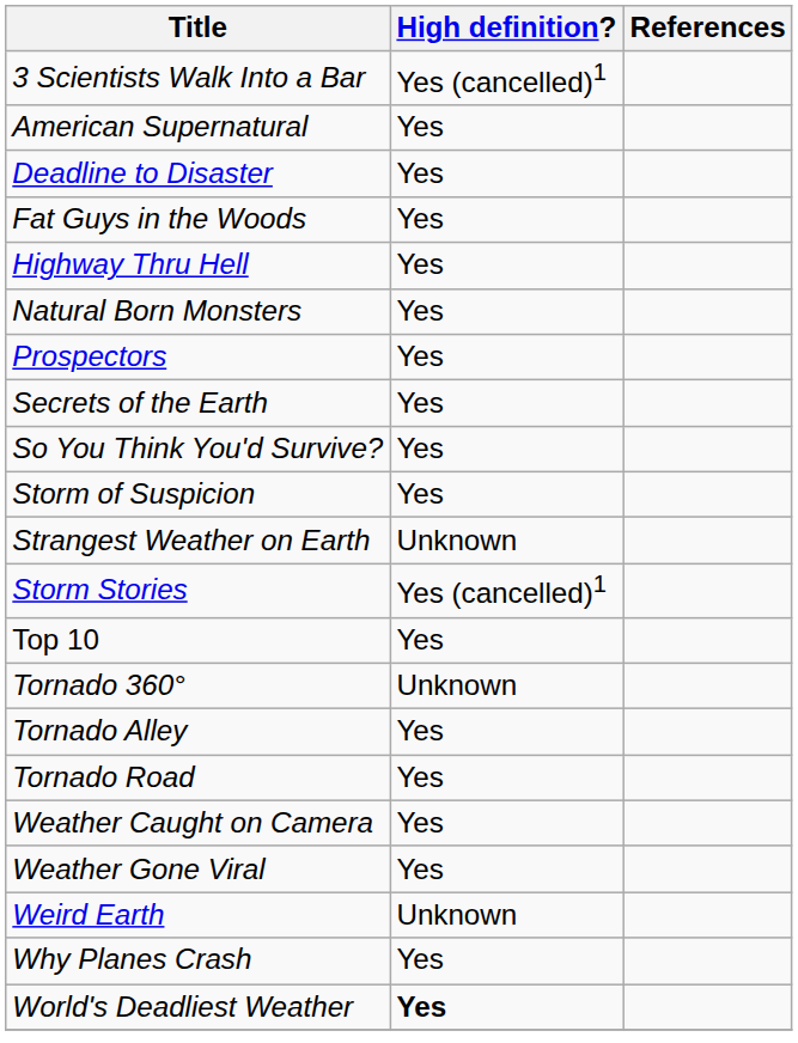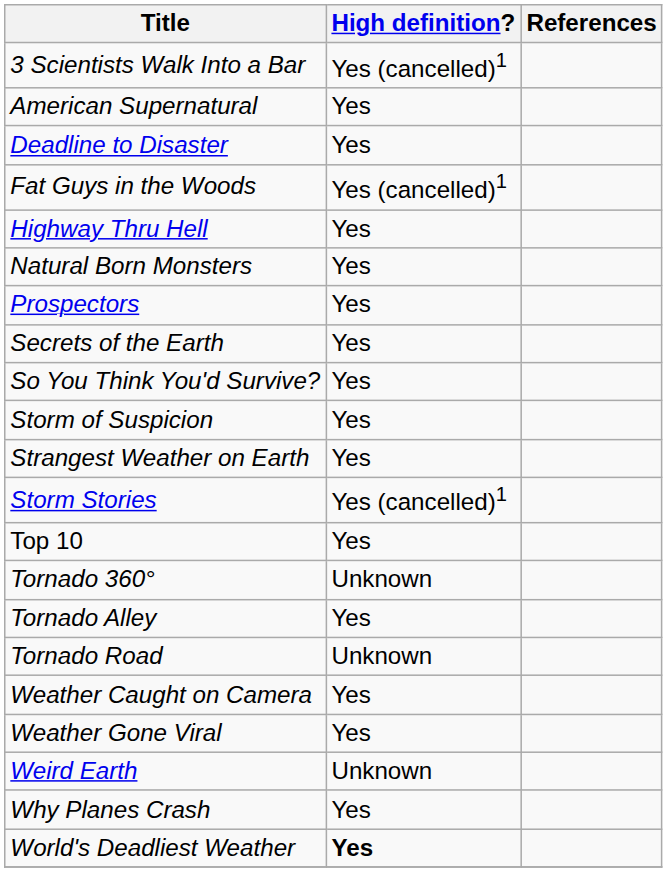Fat Guys in the Woods | High definition?: Yes -> Yes (cancelled)1
Strangest Weather on Earth | High definition?: Unknown -> Yes
Tornado Road | High definition?: Yes -> Unknown
